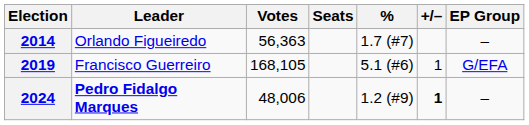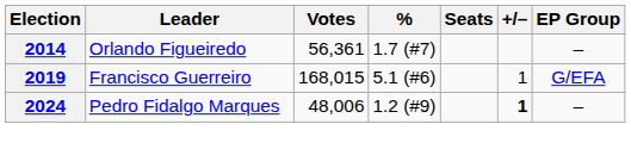columns swapped: % <-> Seats
2014 | Votes: 56,363 -> 56,361
2019 | Votes: 168,105 -> 168,015
2024 | Leader: bold -> normal
